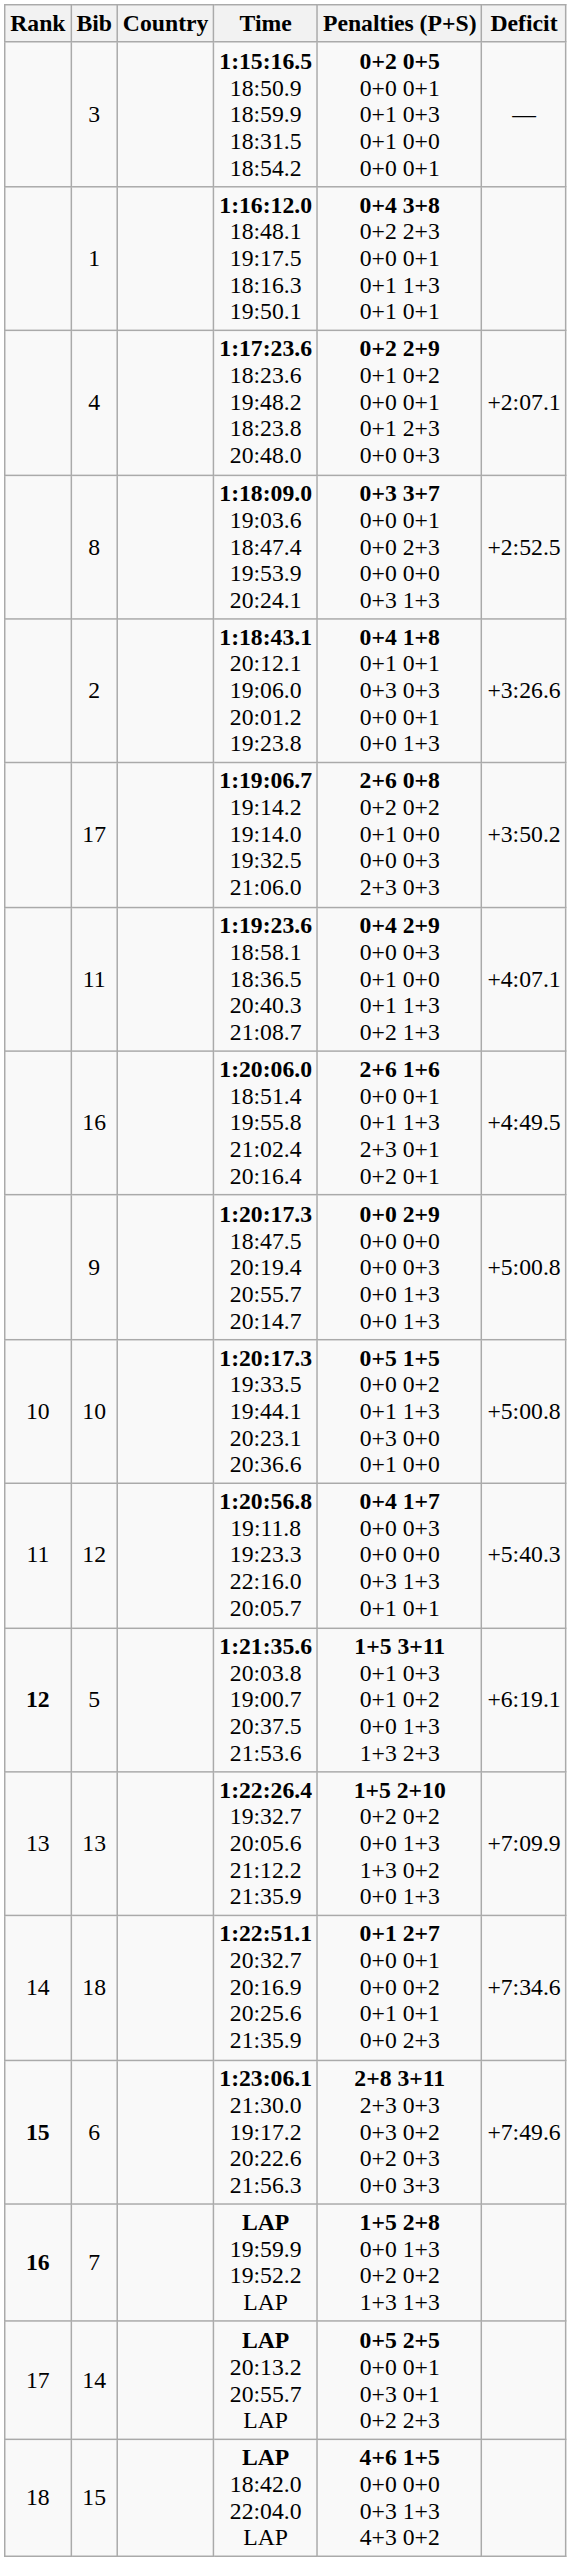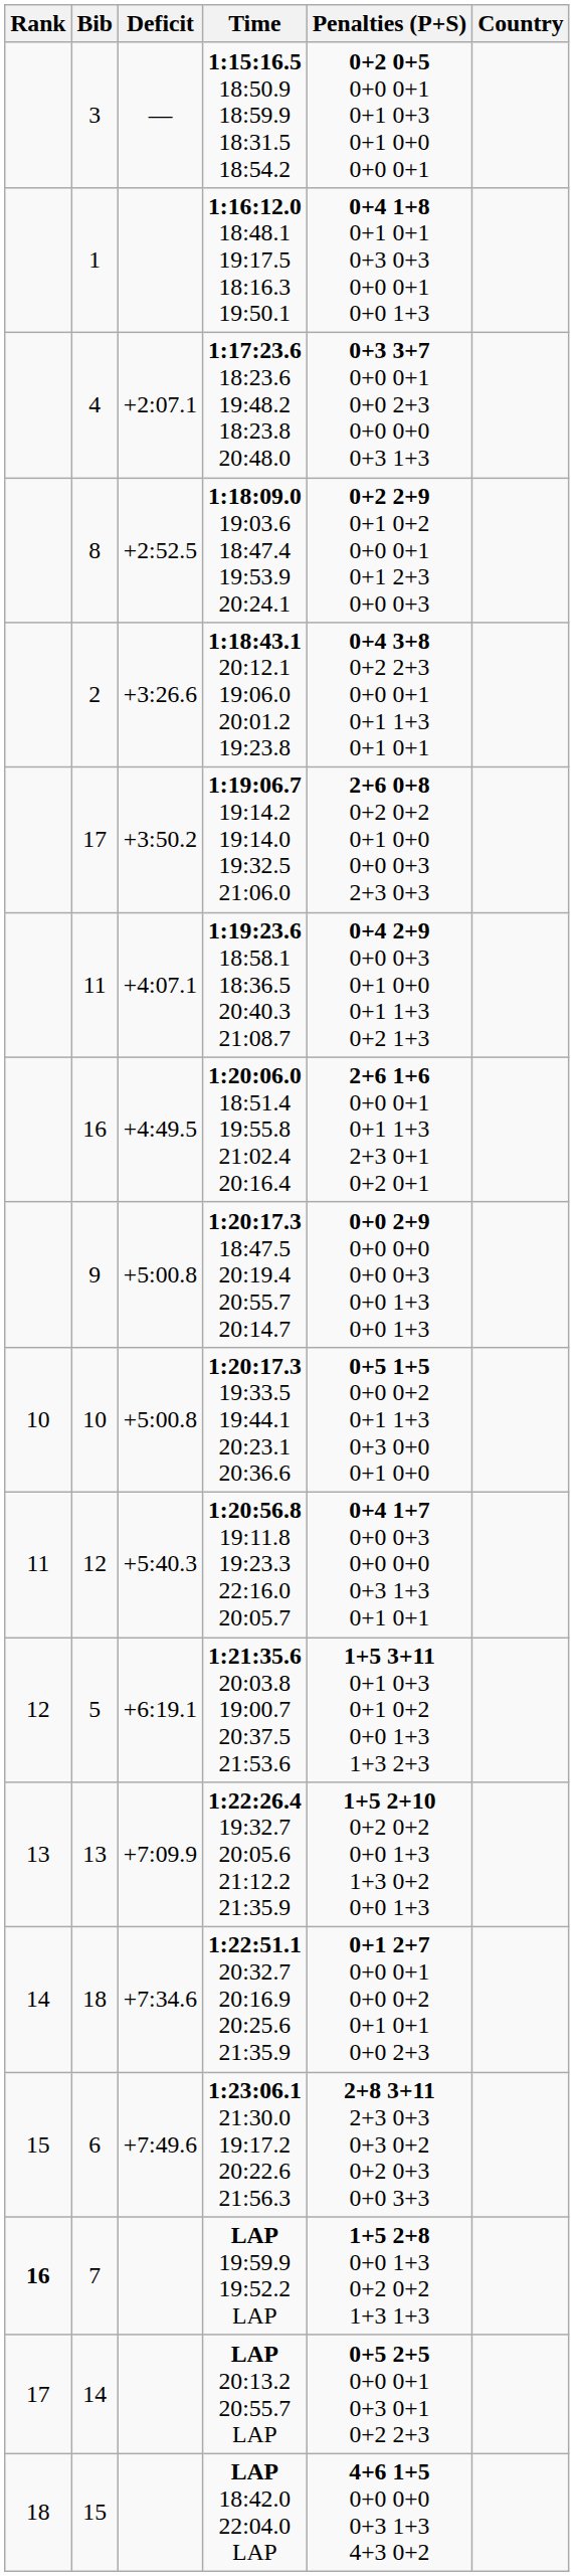columns swapped: Country <-> Deficit
1 | Penalties (P+S): 0+4 3+8 0+2 2+3 0+0 0+1 0+1 1+3 0+1 0+1 -> 0+4 1+8 0+1 0+1 0+3 0+3 0+0 0+1 0+0 1+3
4 | Penalties (P+S): 0+2 2+9 0+1 0+2 0+0 0+1 0+1 2+3 0+0 0+3 -> 0+3 3+7 0+0 0+1 0+0 2+3 0+0 0+0 0+3 1+3
8 | Penalties (P+S): 0+3 3+7 0+0 0+1 0+0 2+3 0+0 0+0 0+3 1+3 -> 0+2 2+9 0+1 0+2 0+0 0+1 0+1 2+3 0+0 0+3
2 | Penalties (P+S): 0+4 1+8 0+1 0+1 0+3 0+3 0+0 0+1 0+0 1+3 -> 0+4 3+8 0+2 2+3 0+0 0+1 0+1 1+3 0+1 0+1
5 | Rank: bold -> normal
6 | Rank: bold -> normal
